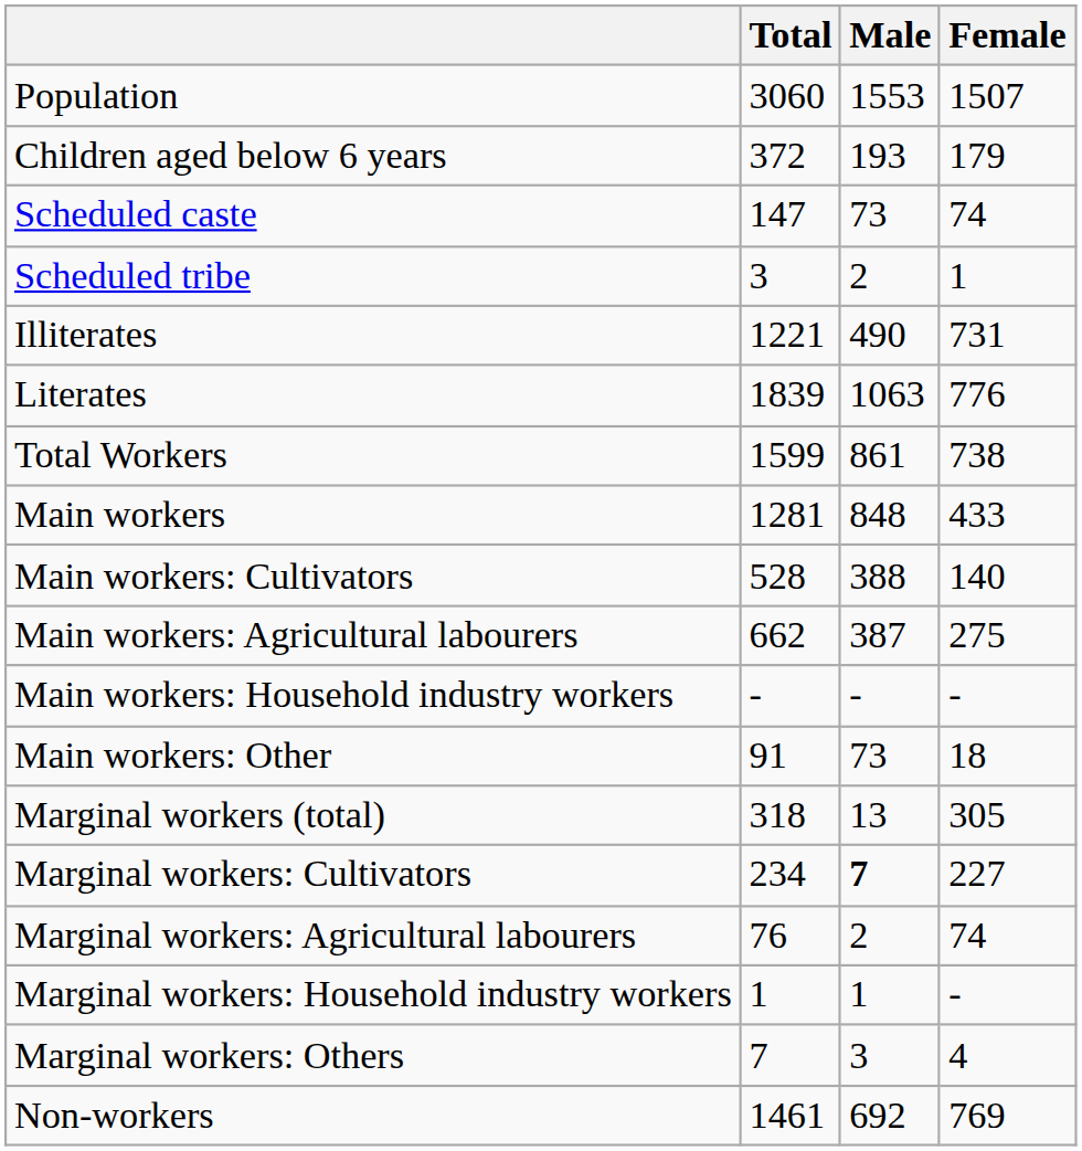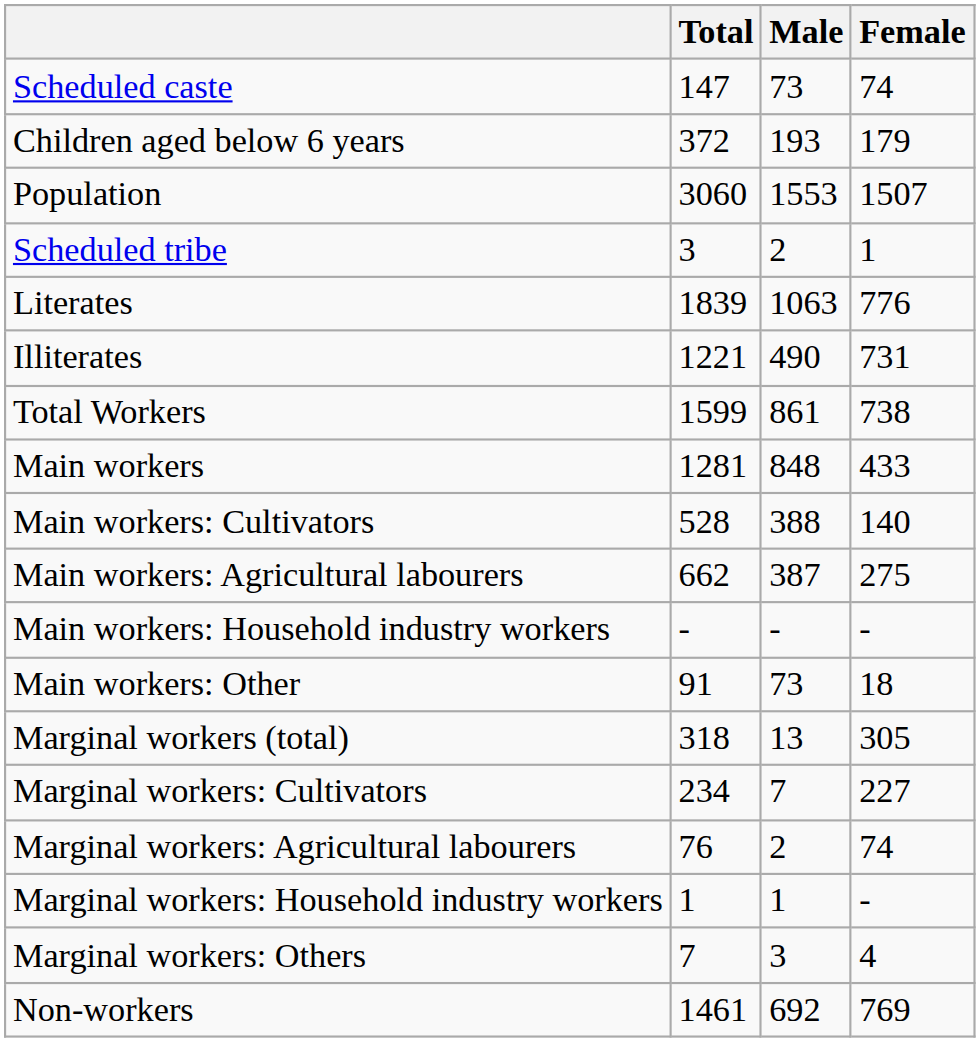rows swapped: Population <-> Scheduled caste
rows swapped: Literates <-> Illiterates
Marginal workers: Cultivators | Male: bold -> normal
